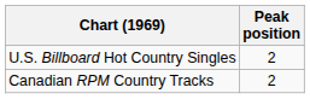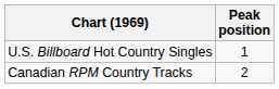U.S. Billboard Hot Country Singles | Peak position: 2 -> 1
